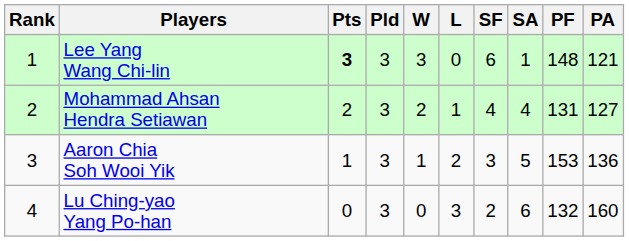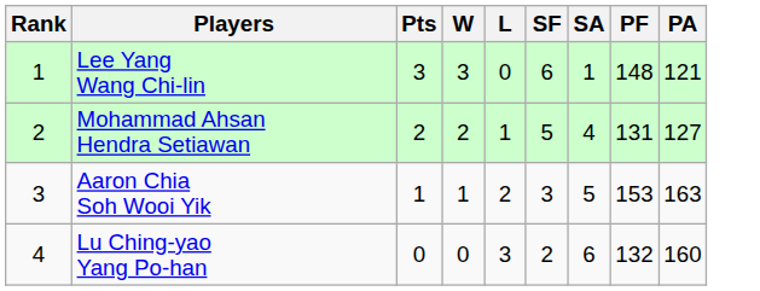- column: Pld | 3 | 3 | 3 | 3
Lee Yang Wang Chi-lin | Pts: bold -> normal
Mohammad Ahsan Hendra Setiawan | SF: 4 -> 5
Aaron Chia Soh Wooi Yik | PA: 136 -> 163
